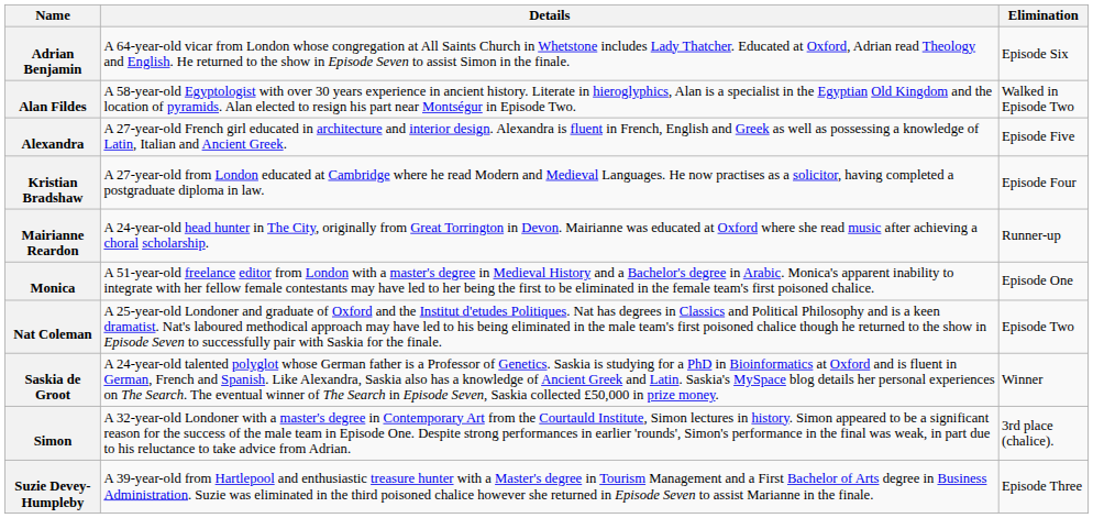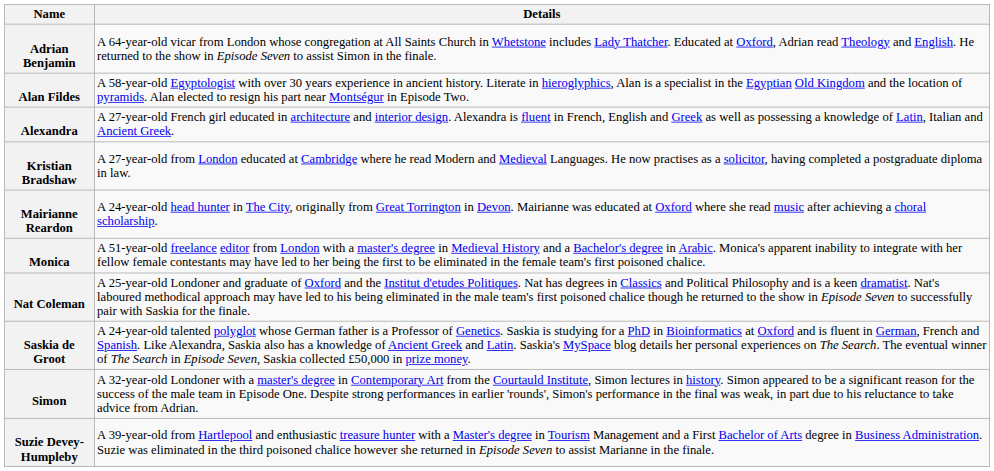- column: Elimination | Episode Six | Walked in Episode Two | Episode Five | Episode Four | Runner-up | Episode One | Episode Two | Winner | 3rd place (chalice). | Episode Three
